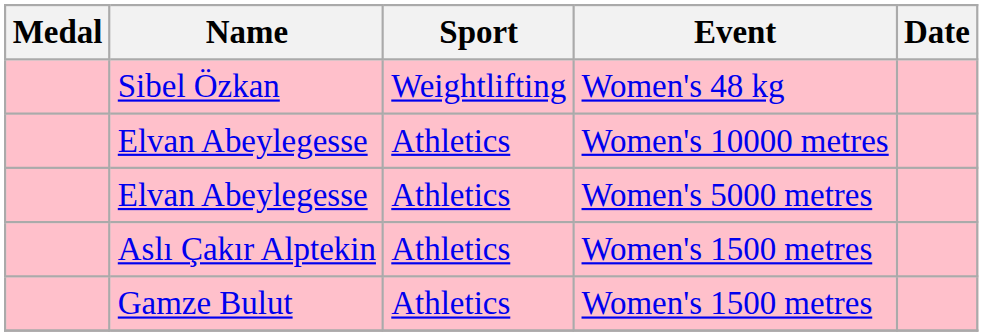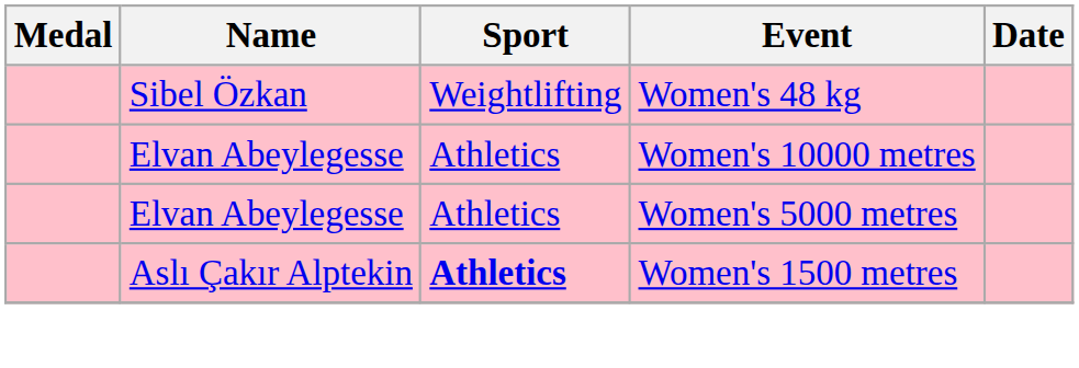Aslı Çakır Alptekin | Sport: normal -> bold
- row: Gamze Bulut | Athletics | Women's 1500 metres
